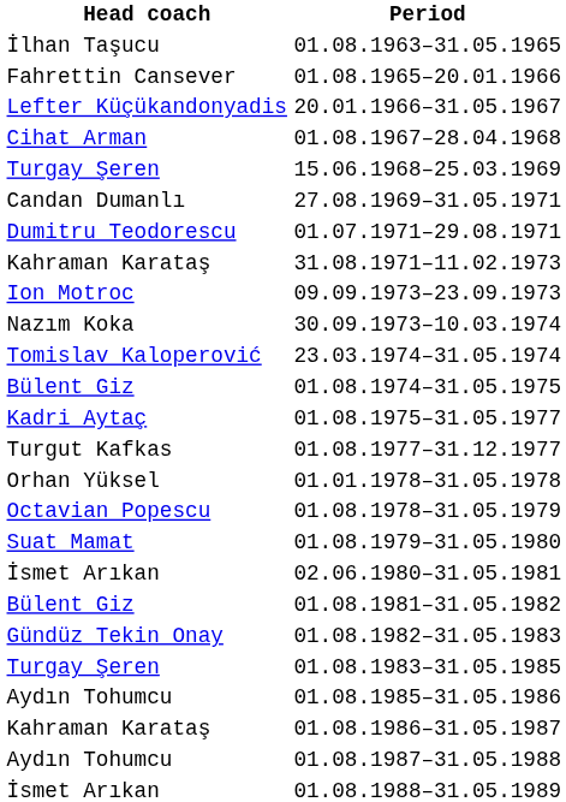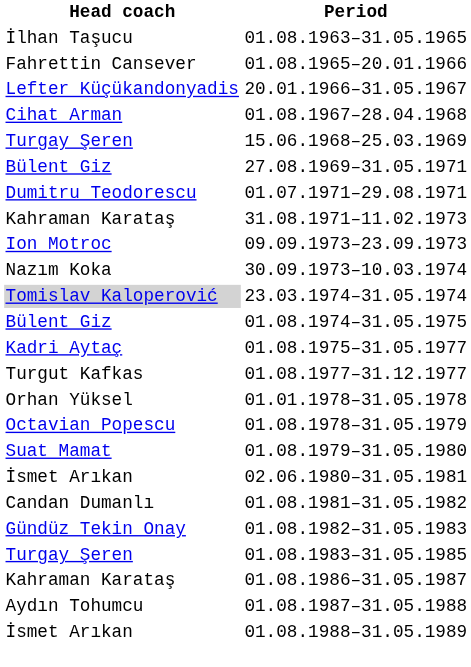27.08.1969–31.05.1971 | Head coach: Candan Dumanlı -> Bülent Giz
23.03.1974–31.05.1974 | Head coach: no background -> lightgrey background
01.08.1981–31.05.1982 | Head coach: Bülent Giz -> Candan Dumanlı
- row: Aydın Tohumcu | 01.08.1985–31.05.1986
